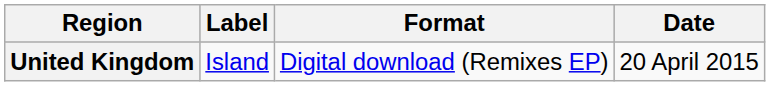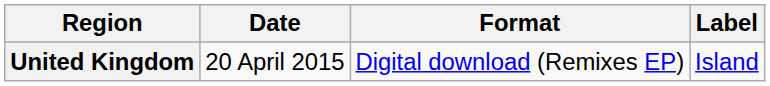columns swapped: Date <-> Label
